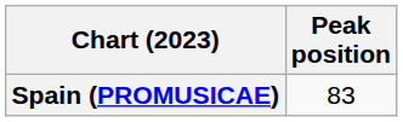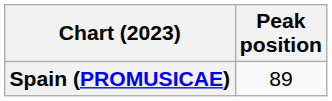Spain (PROMUSICAE) | Peak position: 83 -> 89
